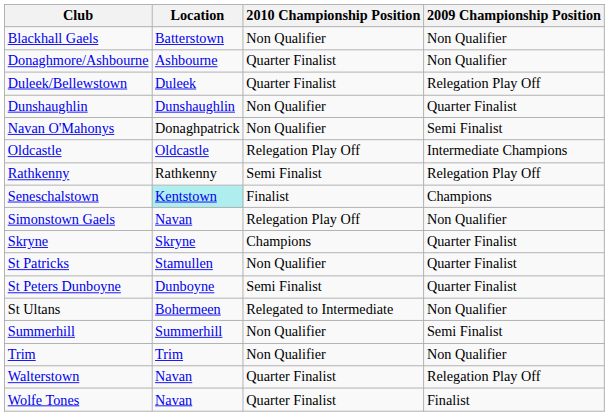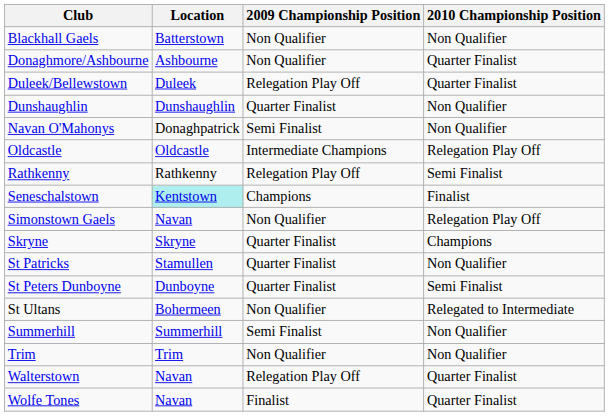columns swapped: 2009 Championship Position <-> 2010 Championship Position
